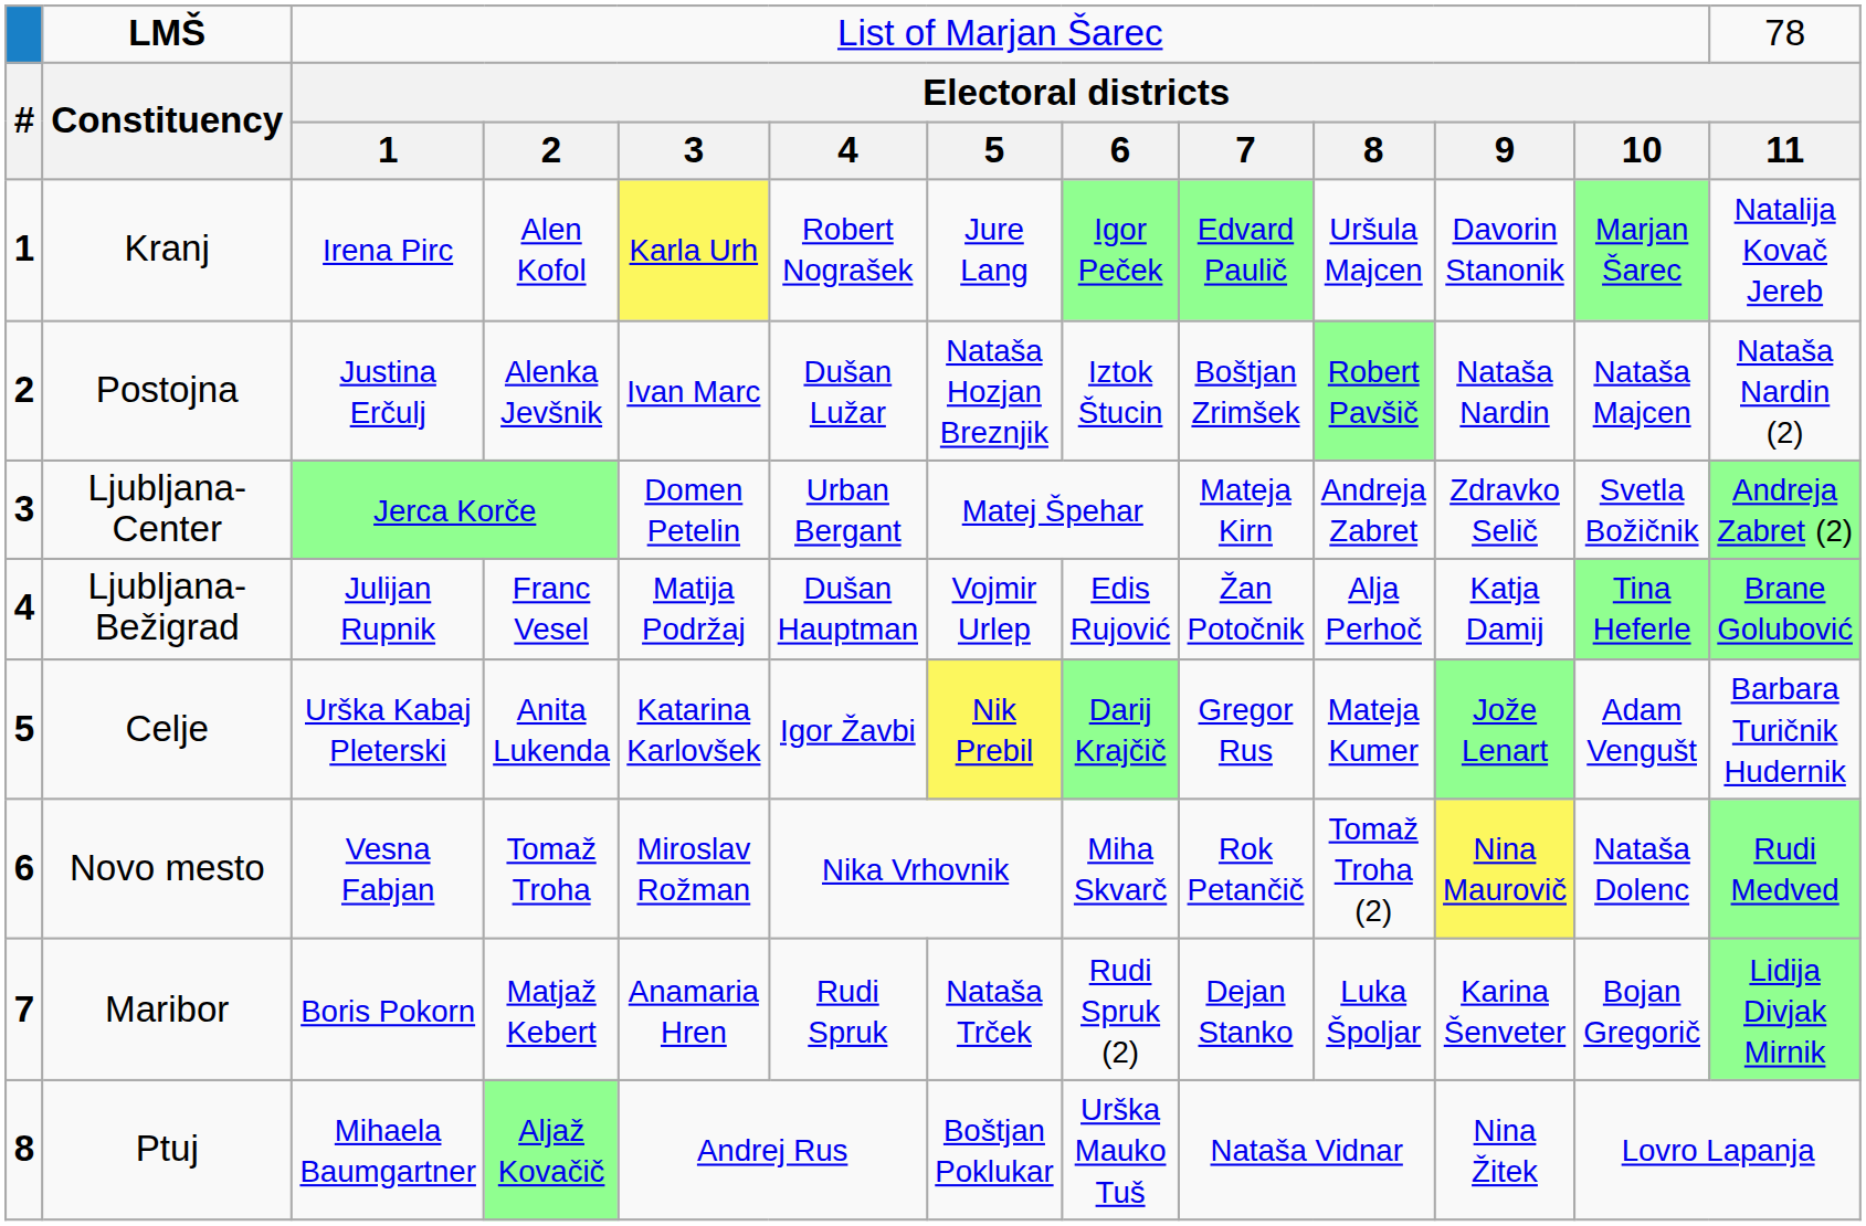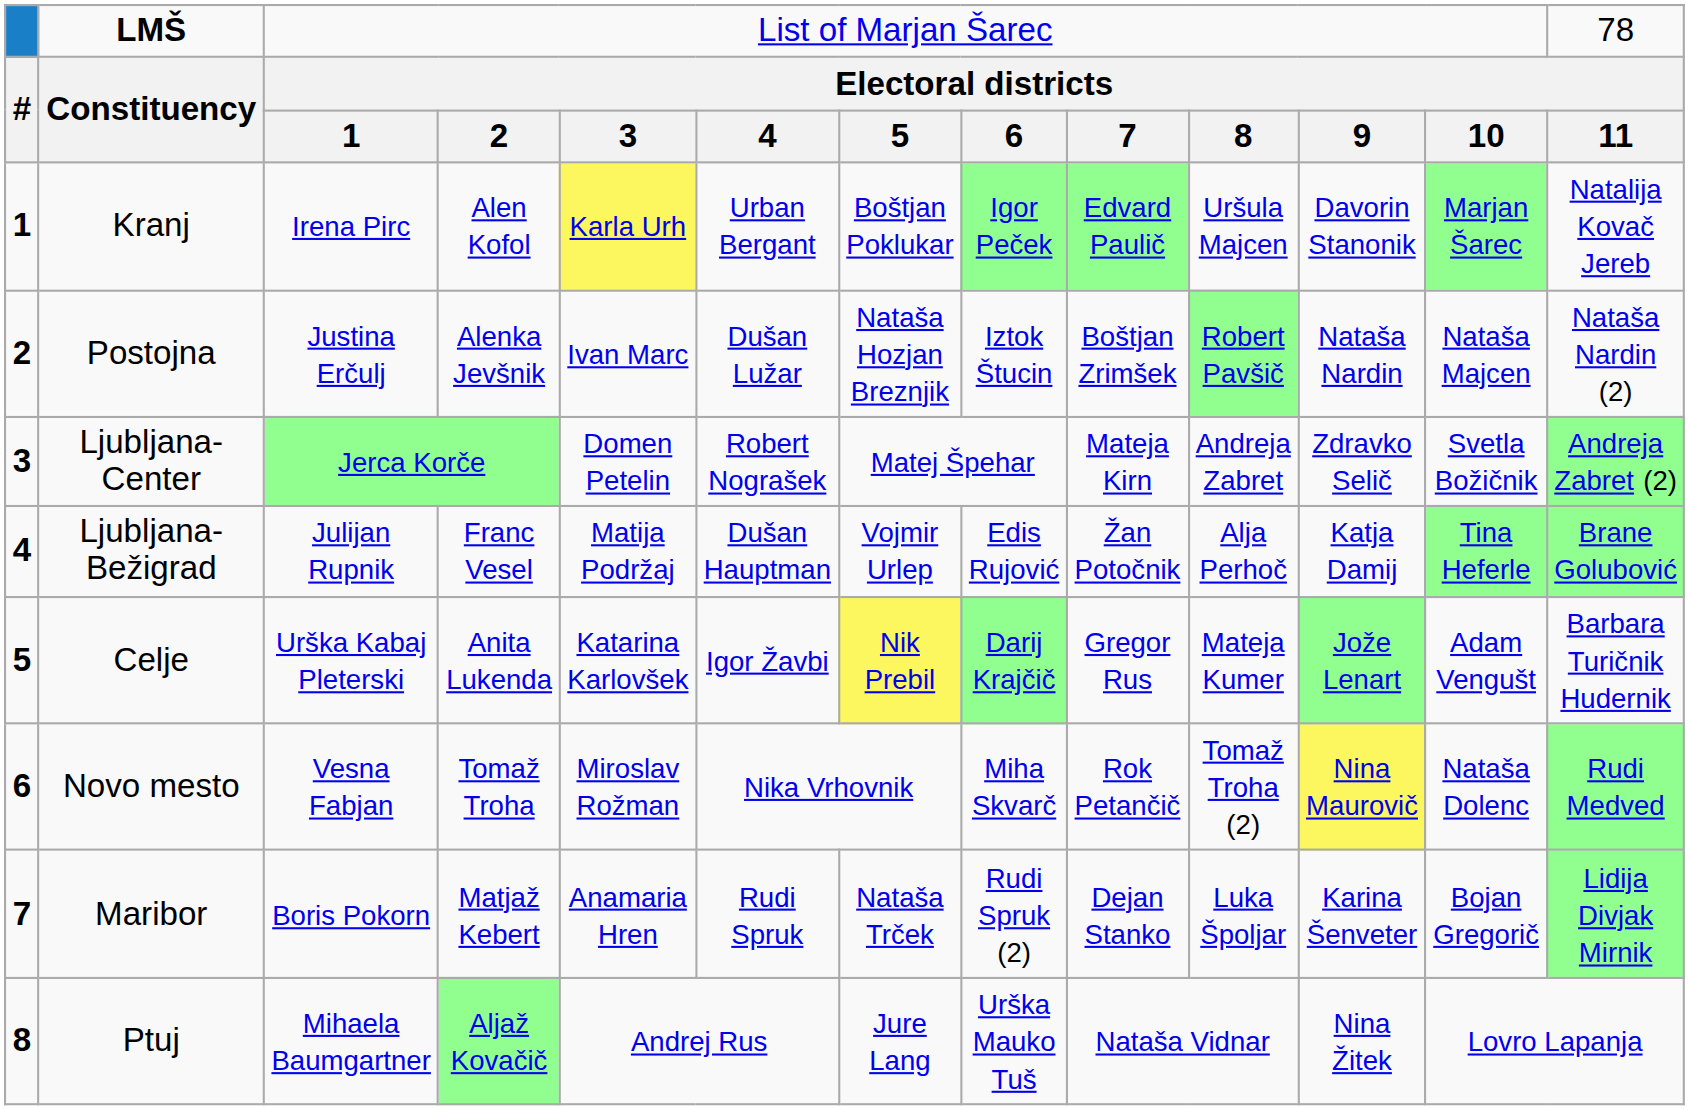Kranj | column 6: Robert Nograšek -> Urban Bergant
Kranj | column 7: Jure Lang -> Boštjan Poklukar
Ljubljana-Center | column 6: Urban Bergant -> Robert Nograšek
Ptuj | column 7: Boštjan Poklukar -> Jure Lang
